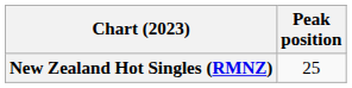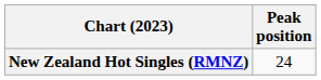New Zealand Hot Singles (RMNZ) | Peak position: 25 -> 24
